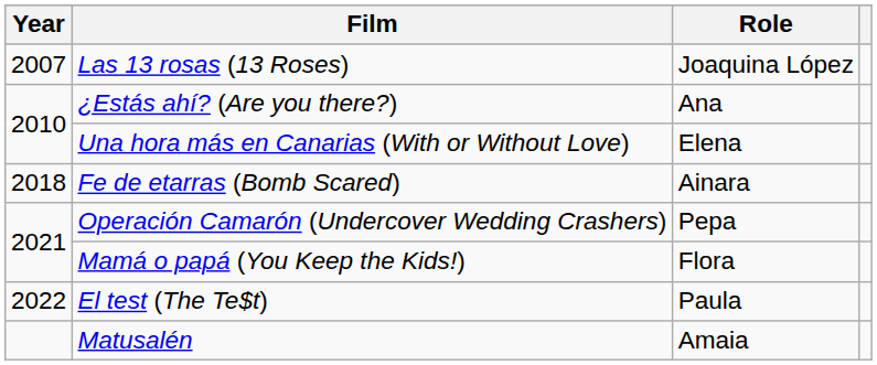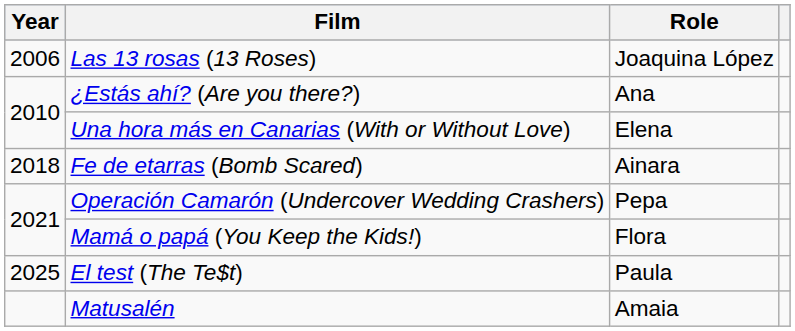Las 13 rosas (13 Roses) | Year: 2007 -> 2006
El test (The Te$t) | Year: 2022 -> 2025
